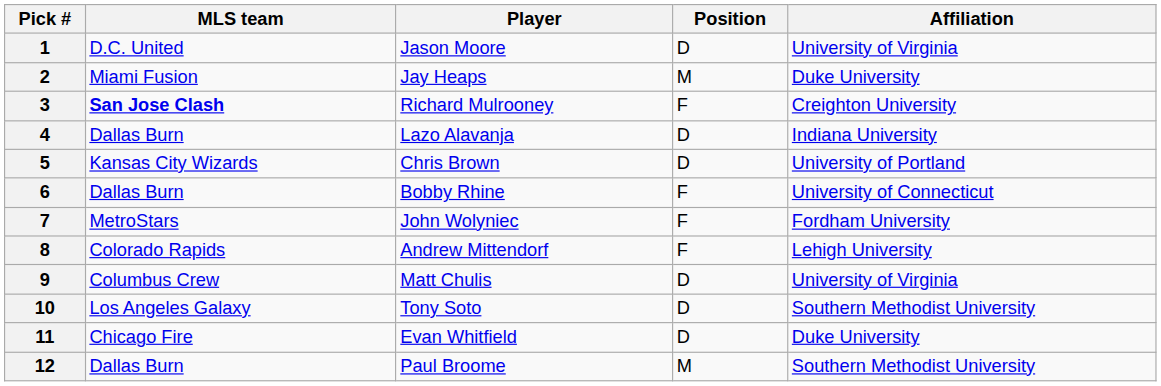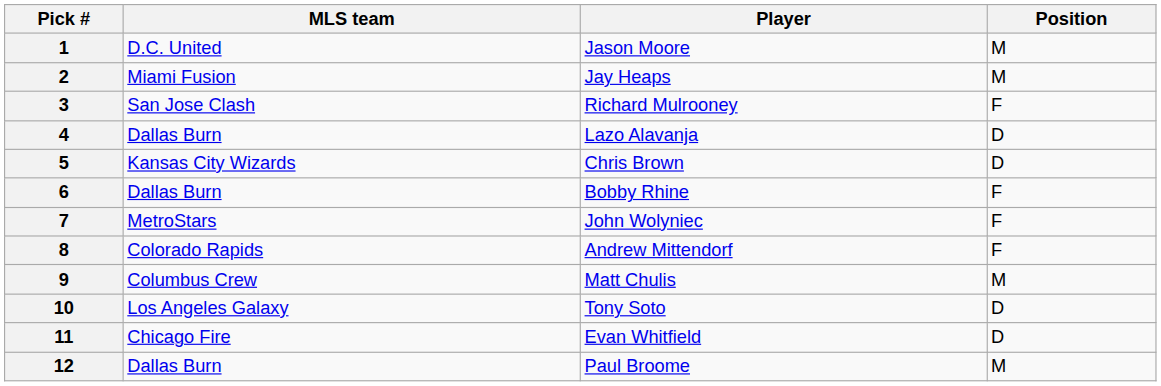- column: Affiliation | University of Virginia | Duke University | Creighton University | Indiana University | University of Portland | University of Connecticut | Fordham University | Lehigh University | University of Virginia | Southern Methodist University | Duke University | Southern Methodist University
1 | Position: D -> M
3 | MLS team: bold -> normal
9 | Position: D -> M
